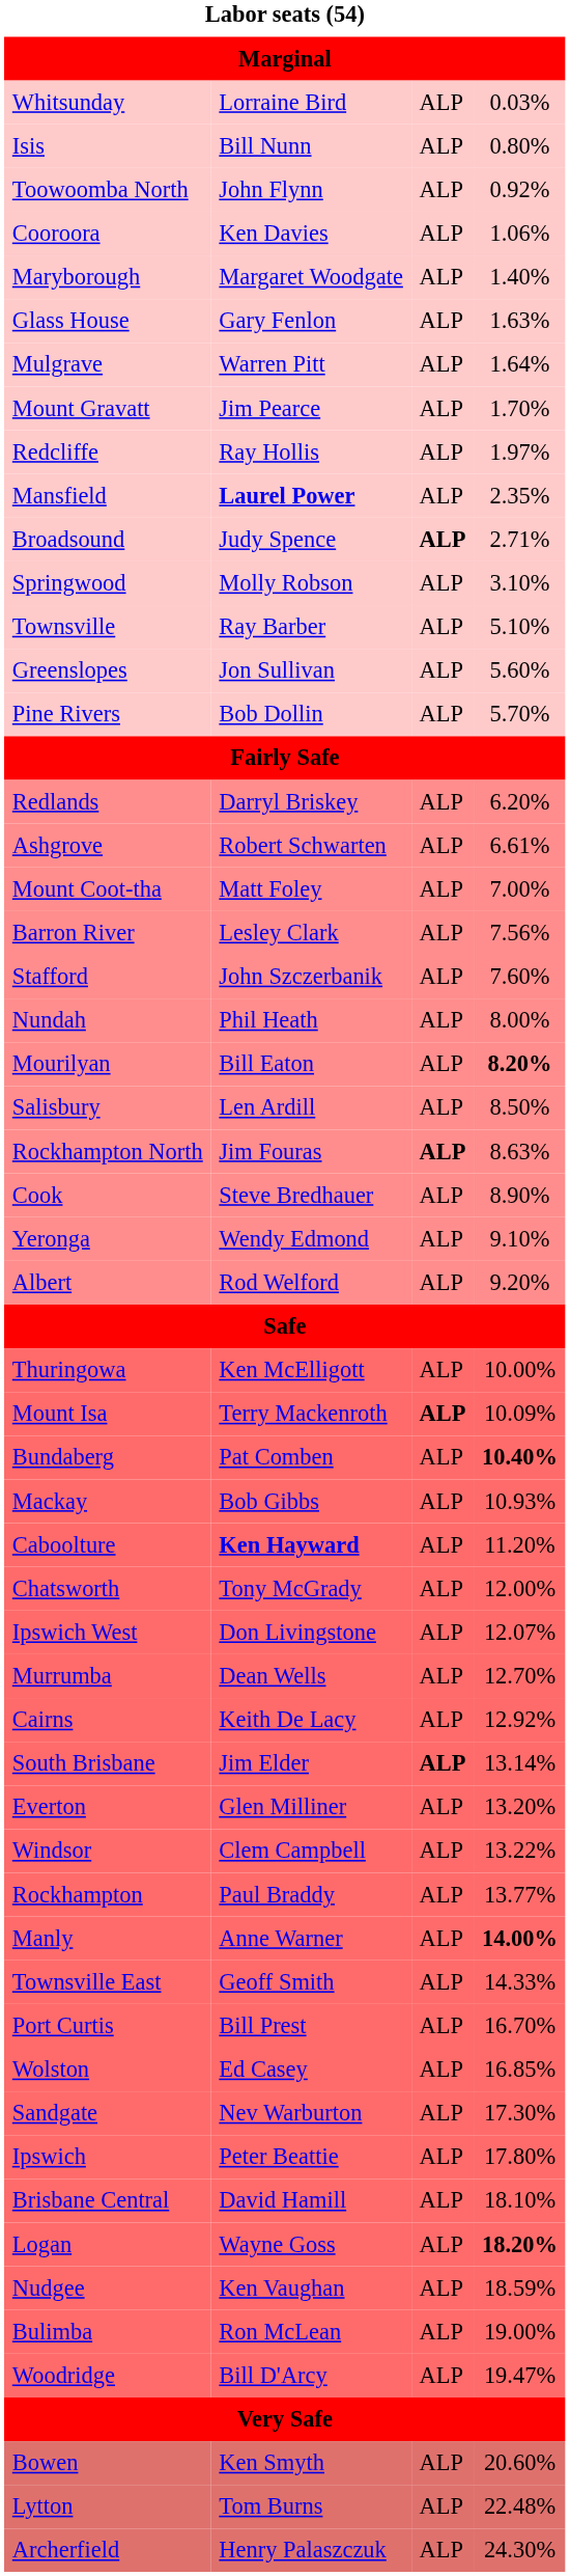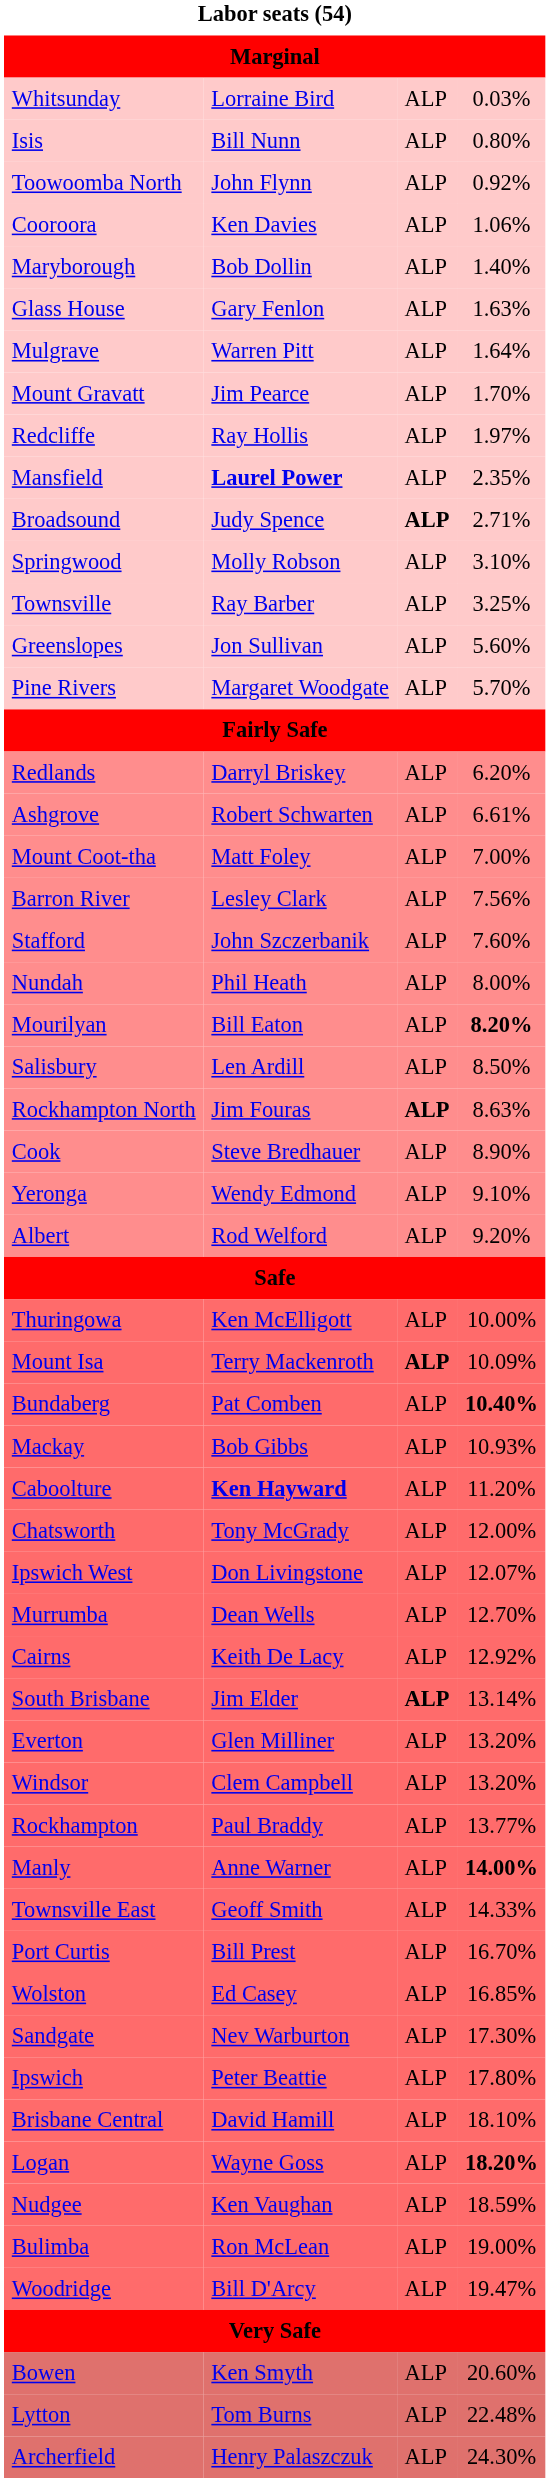Maryborough | column 2: Margaret Woodgate -> Bob Dollin
Townsville | column 4: 5.10% -> 3.25%
Pine Rivers | column 2: Bob Dollin -> Margaret Woodgate
Windsor | column 4: 13.22% -> 13.20%
